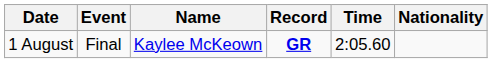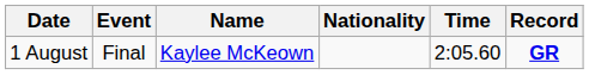columns swapped: Nationality <-> Record
